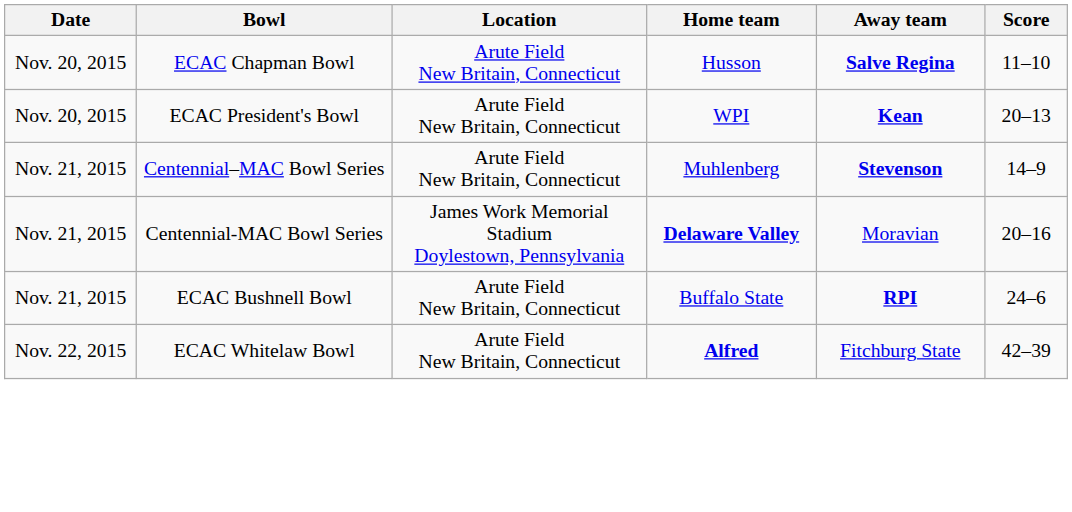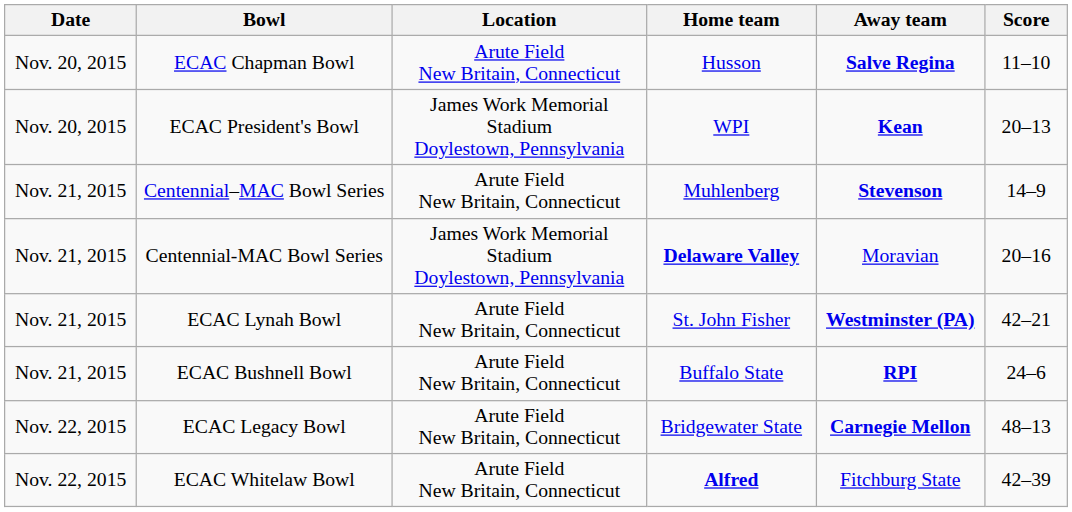ECAC President's Bowl | Location: Arute Field New Britain, Connecticut -> James Work Memorial Stadium Doylestown, Pennsylvania
+ row: Nov. 21, 2015 | ECAC Lynah Bowl | Arute Field New Britain, Connecticut | St. John Fisher | Westminster (PA) | 42–21
+ row: Nov. 22, 2015 | ECAC Legacy Bowl | Arute Field New Britain, Connecticut | Bridgewater State | Carnegie Mellon | 48–13
